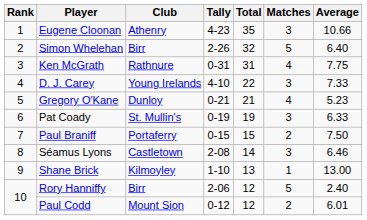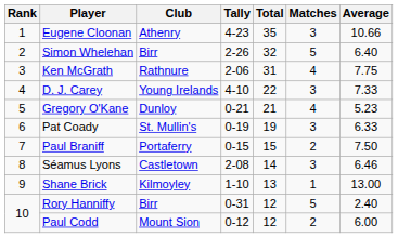Ken McGrath | Tally: 0-31 -> 2-06
Rory Hanniffy | Tally: 2-06 -> 0-31
Paul Codd | Average: 6.01 -> 6.00
